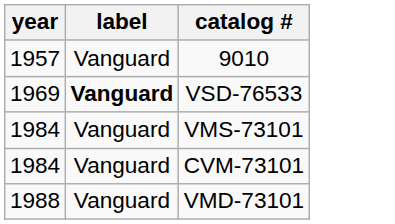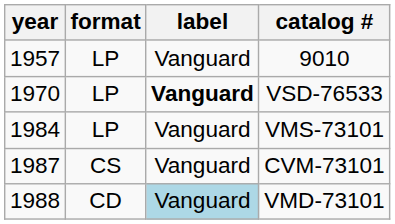+ column: format | LP | LP | LP | CS | CD
VSD-76533 | year: 1969 -> 1970
CVM-73101 | year: 1984 -> 1987
VMD-73101 | label: no background -> lightblue background
